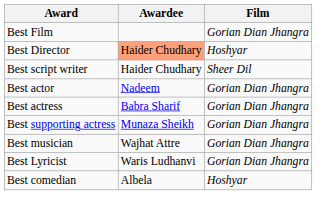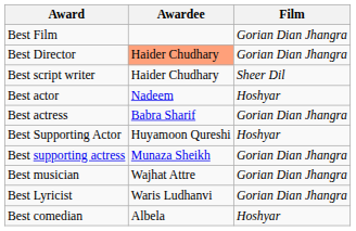Best Director | Film: Hoshyar -> Gorian Dian Jhangra
Best actor | Film: Gorian Dian Jhangra -> Hoshyar
+ row: Best Supporting Actor | Huyamoon Qureshi | Hoshyar
